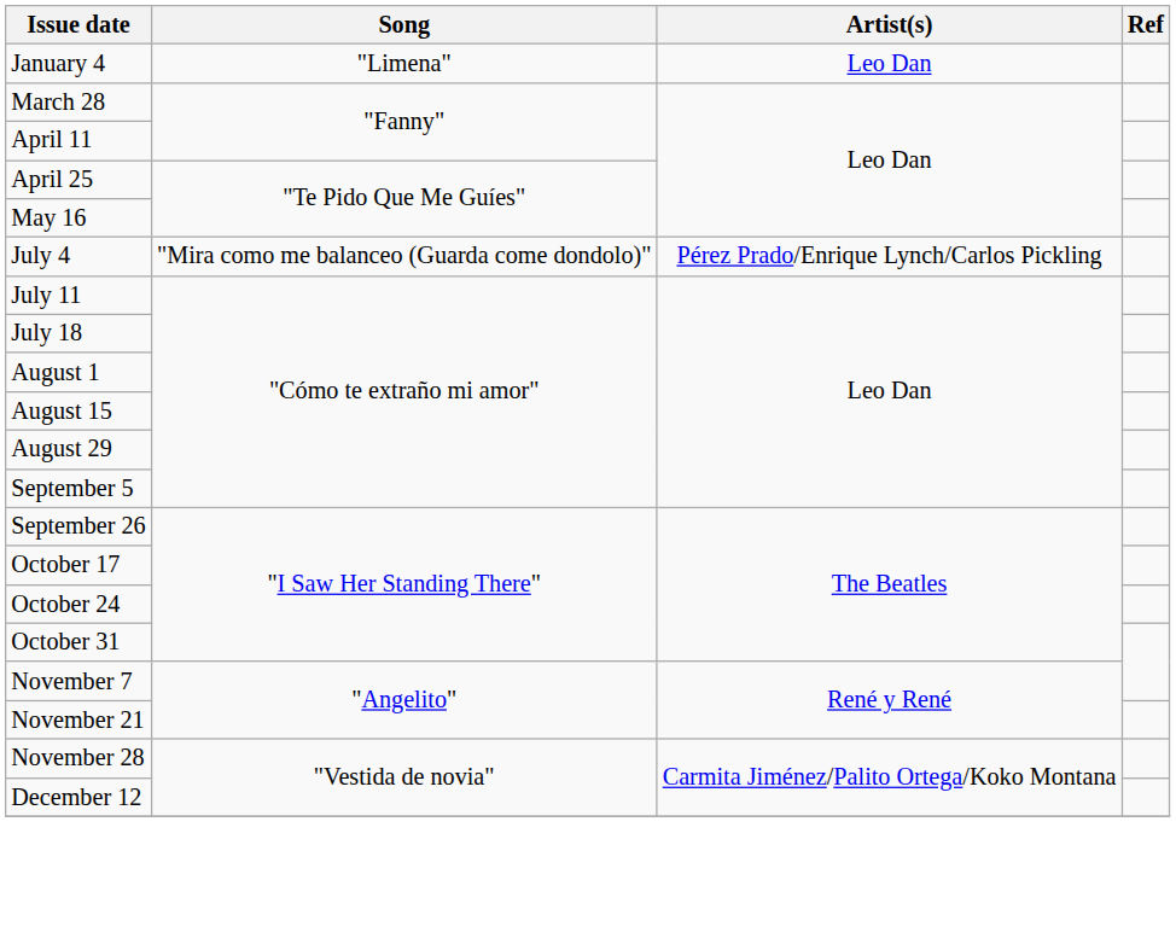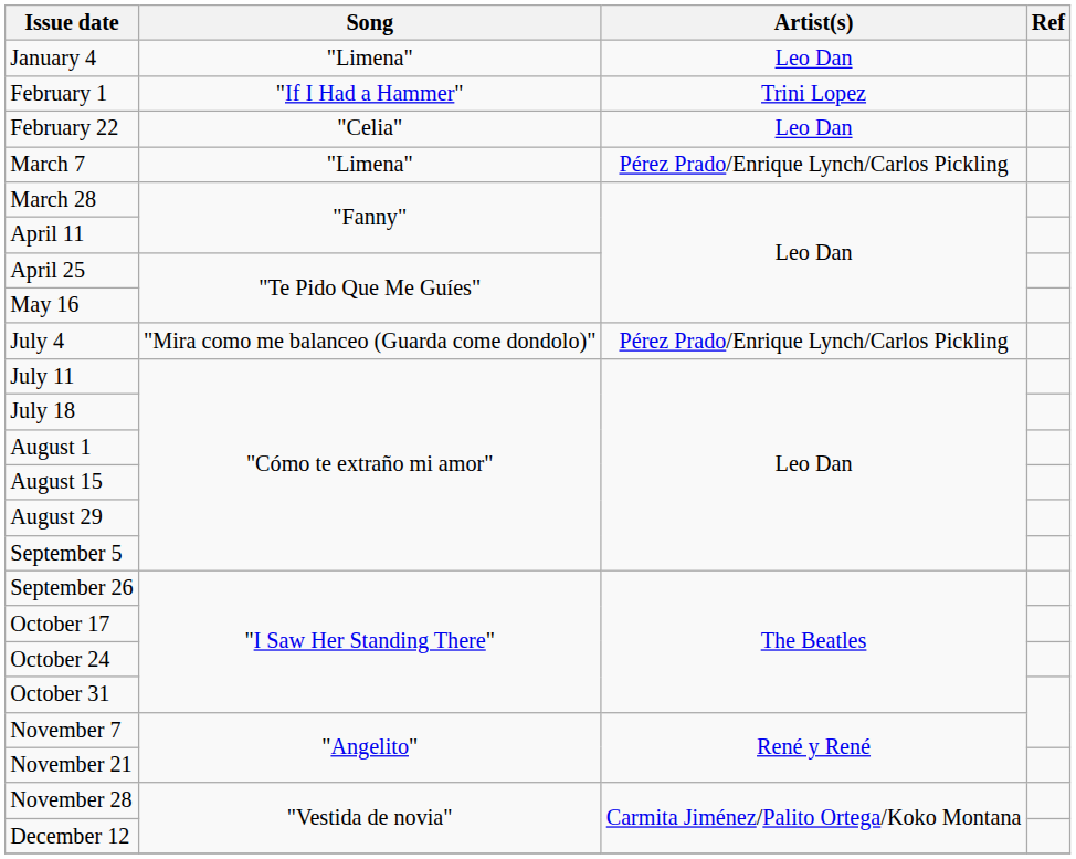+ row: February 1 | "If I Had a Hammer" | Trini Lopez
+ row: February 22 | "Celia" | Leo Dan
+ row: March 7 | "Limena" | Pérez Prado/Enrique Lynch/Carlos Pickling
